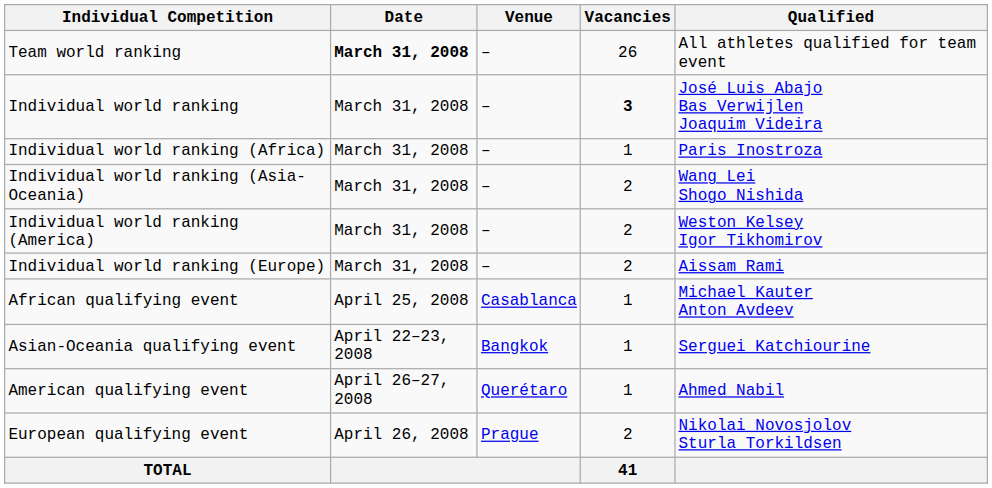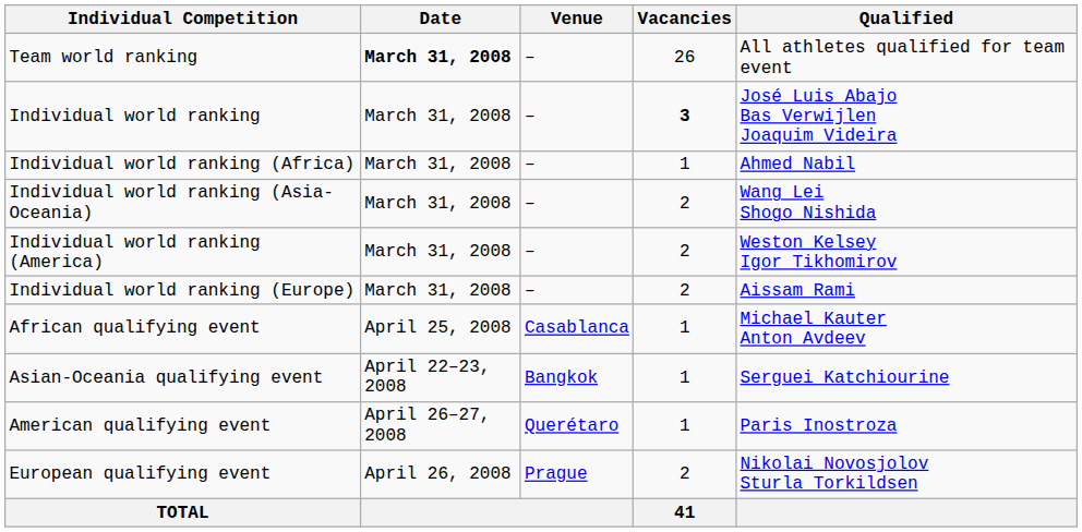Individual world ranking (Africa) | Qualified: Paris Inostroza -> Ahmed Nabil
American qualifying event | Qualified: Ahmed Nabil -> Paris Inostroza
